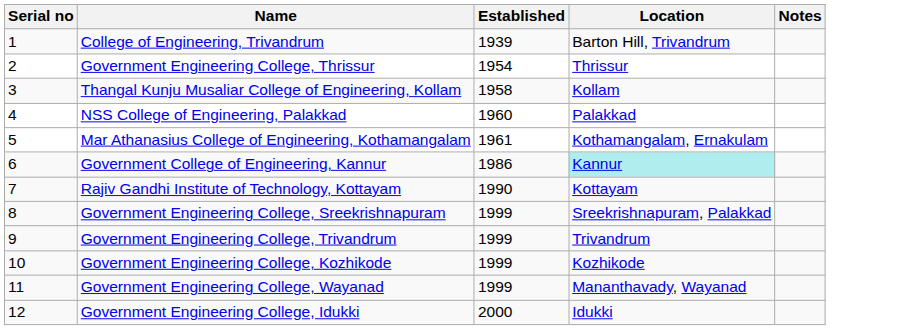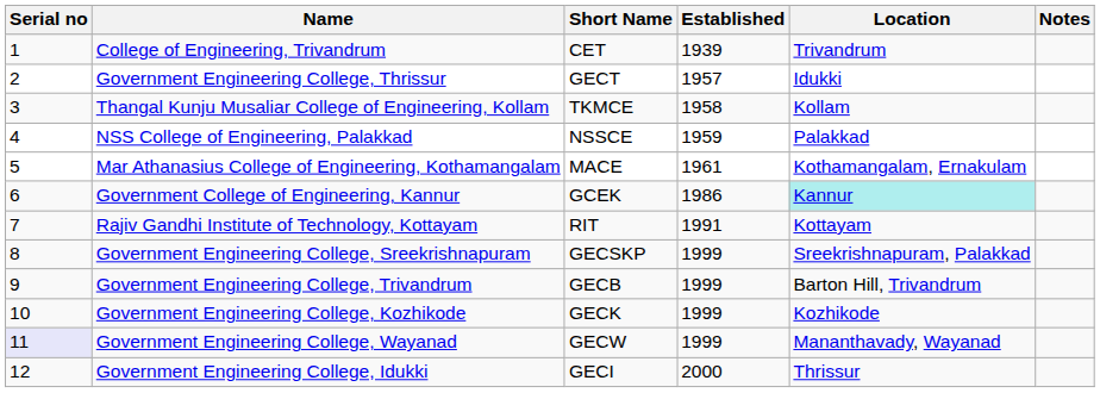+ column: Short Name | CET | GECT | TKMCE | NSSCE | MACE | GCEK | RIT | GECSKP | GECB | GECK | GECW | GECI
College of Engineering, Trivandrum | Location: Barton Hill, Trivandrum -> Trivandrum
Government Engineering College, Thrissur | Established: 1954 -> 1957
Government Engineering College, Thrissur | Location: Thrissur -> Idukki
NSS College of Engineering, Palakkad | Established: 1960 -> 1959
Rajiv Gandhi Institute of Technology, Kottayam | Established: 1990 -> 1991
Government Engineering College, Trivandrum | Location: Trivandrum -> Barton Hill, Trivandrum
Government Engineering College, Wayanad | Serial no: no background -> lavender background
Government Engineering College, Idukki | Location: Idukki -> Thrissur
